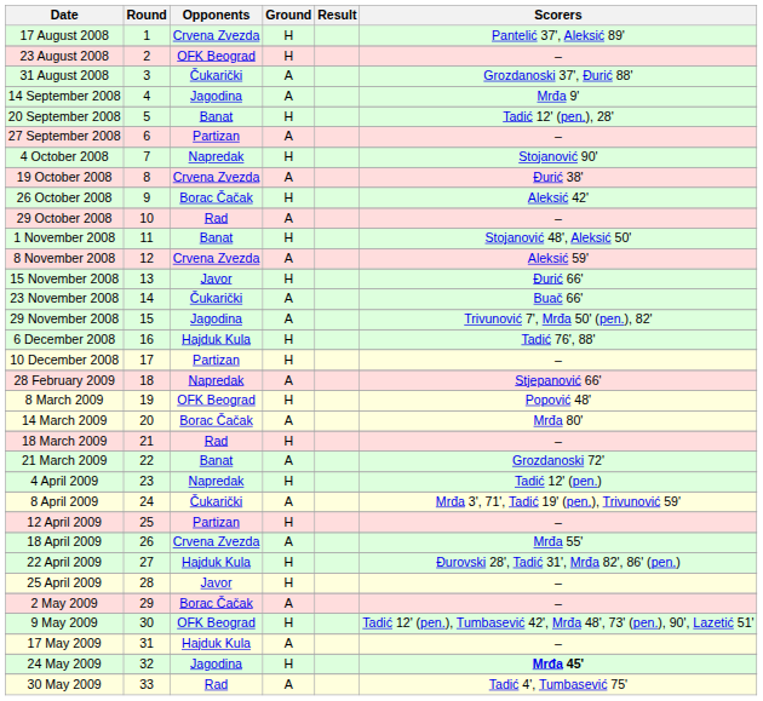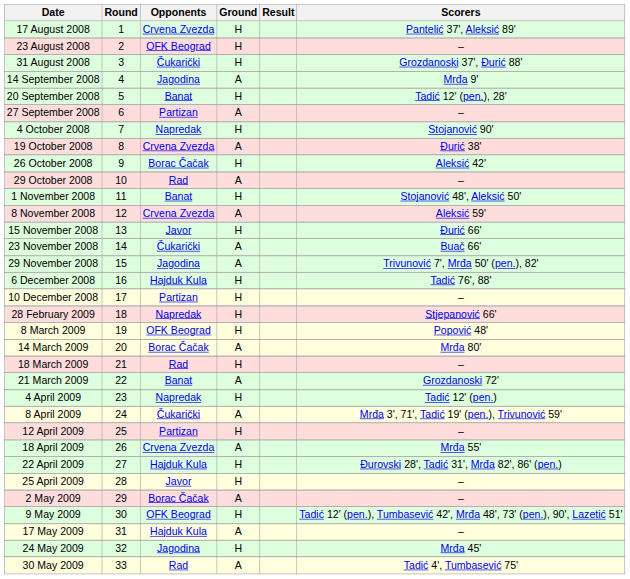31 August 2008 | Ground: A -> H
28 February 2009 | Ground: A -> H
24 May 2009 | Scorers: bold -> normal
